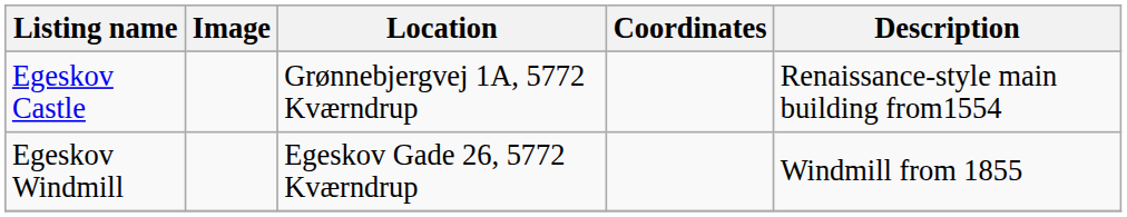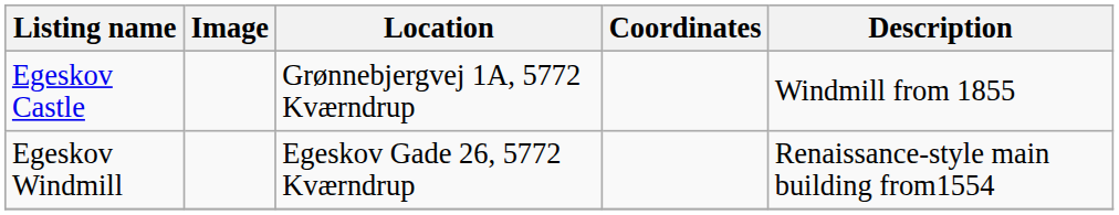Egeskov Castle | Description: Renaissance-style main building from1554 -> Windmill from 1855
Egeskov Windmill | Description: Windmill from 1855 -> Renaissance-style main building from1554
